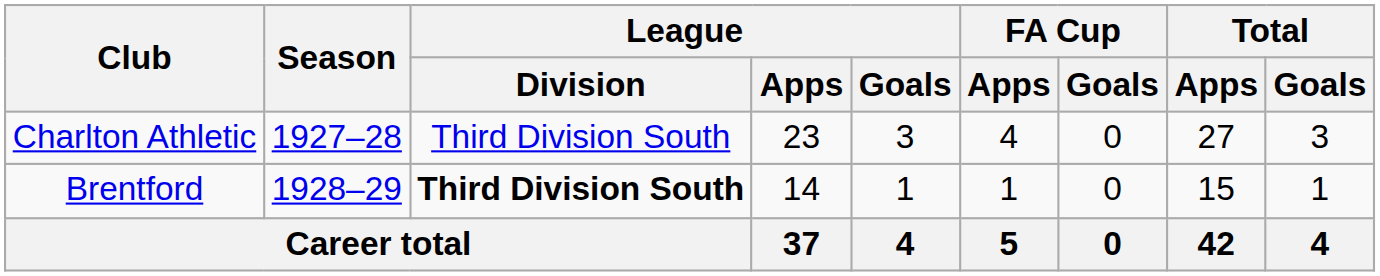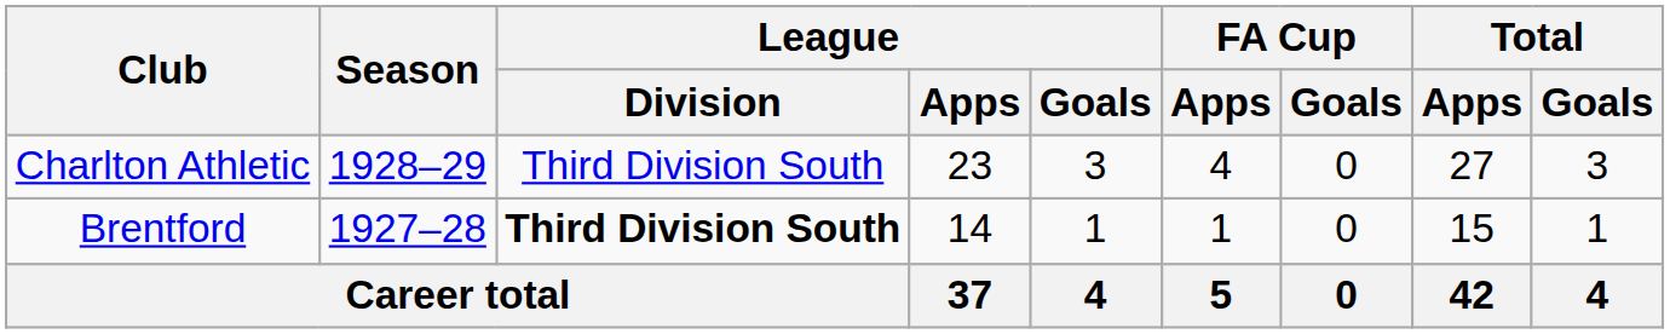Charlton Athletic | Season: 1927–28 -> 1928–29
Brentford | Season: 1928–29 -> 1927–28
